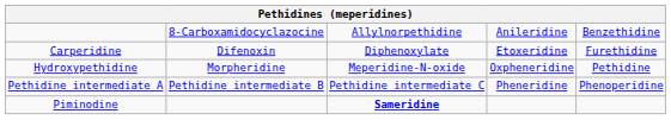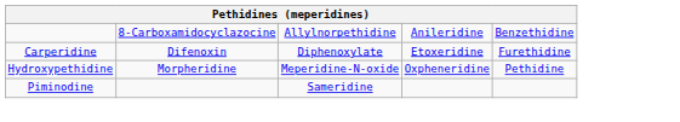- row: Pethidine intermediate A | Pethidine intermediate B | Pethidine intermediate C | Pheneridine | Phenoperidine
Piminodine | column 3: bold -> normal
